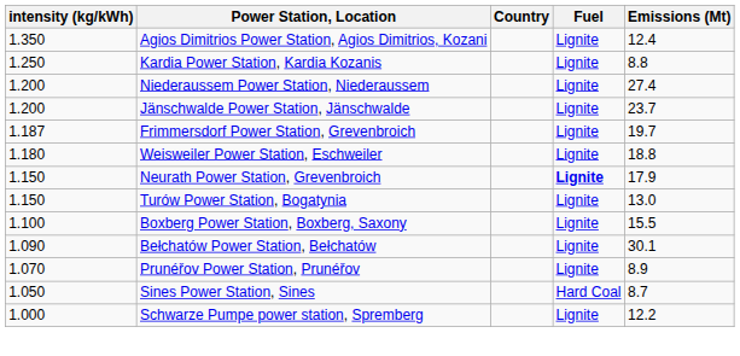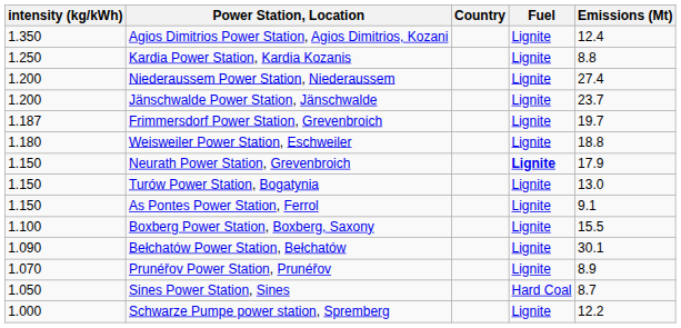+ row: 1.150 | As Pontes Power Station, Ferrol | Lignite | 9.1
